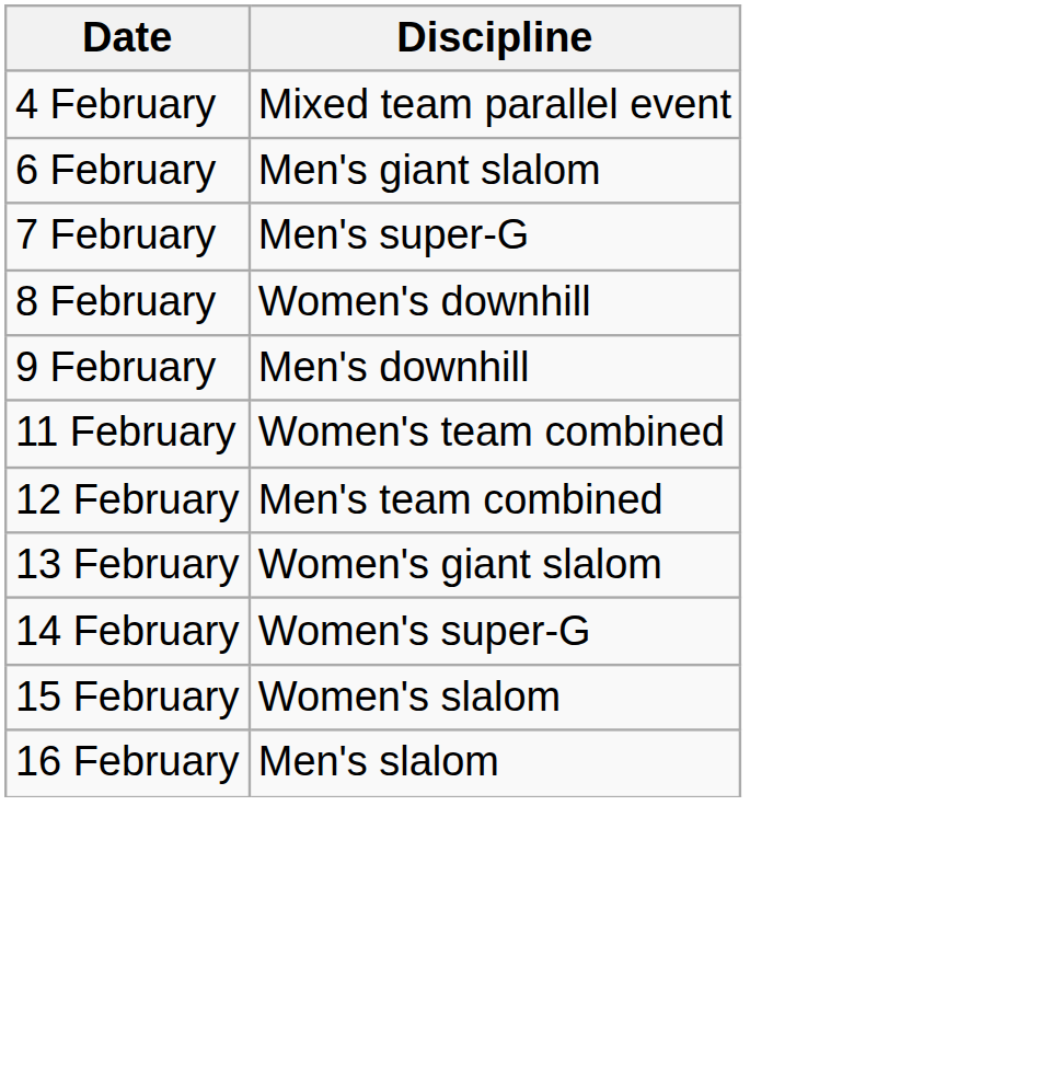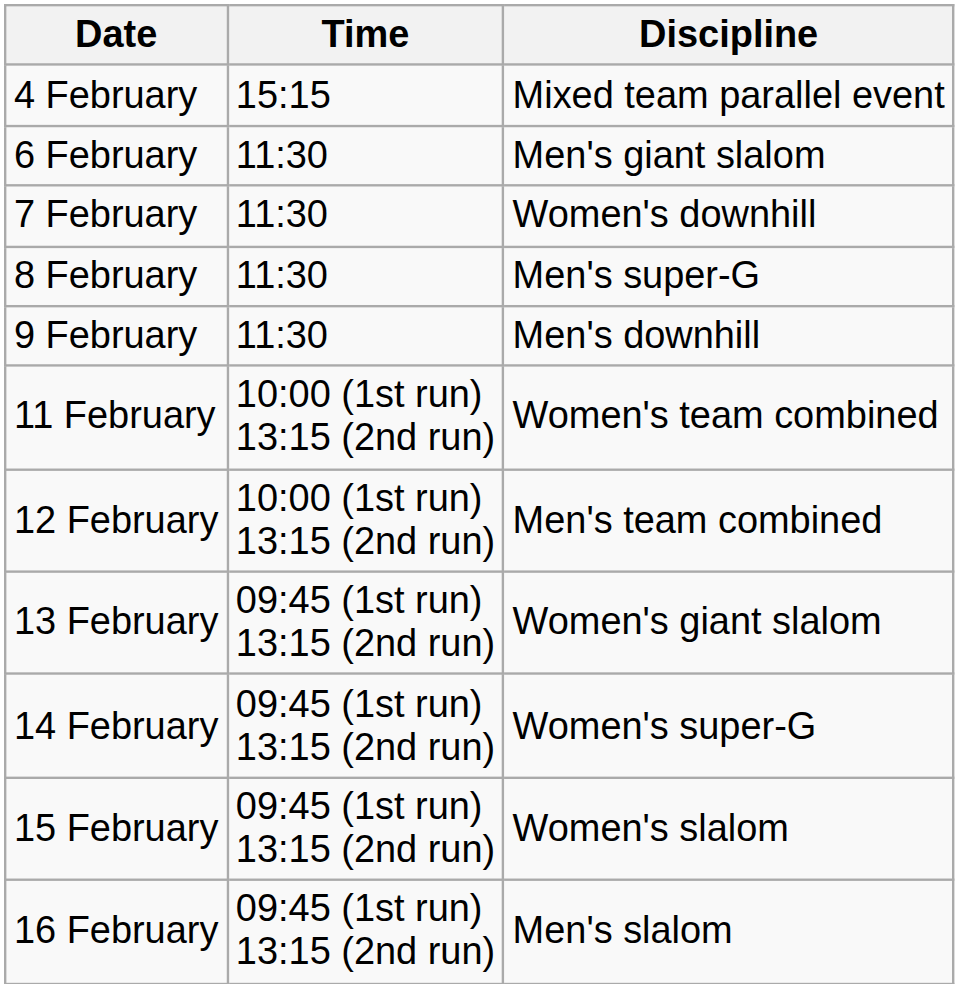+ column: Time | 15:15 | 11:30 | 11:30 | 11:30 | 11:30 | 10:00 (1st run) 13:15 (2nd run) | 10:00 (1st run) 13:15 (2nd run) | 09:45 (1st run) 13:15 (2nd run) | 09:45 (1st run) 13:15 (2nd run) | 09:45 (1st run) 13:15 (2nd run) | 09:45 (1st run) 13:15 (2nd run)
7 February | Discipline: Men's super-G -> Women's downhill
8 February | Discipline: Women's downhill -> Men's super-G
